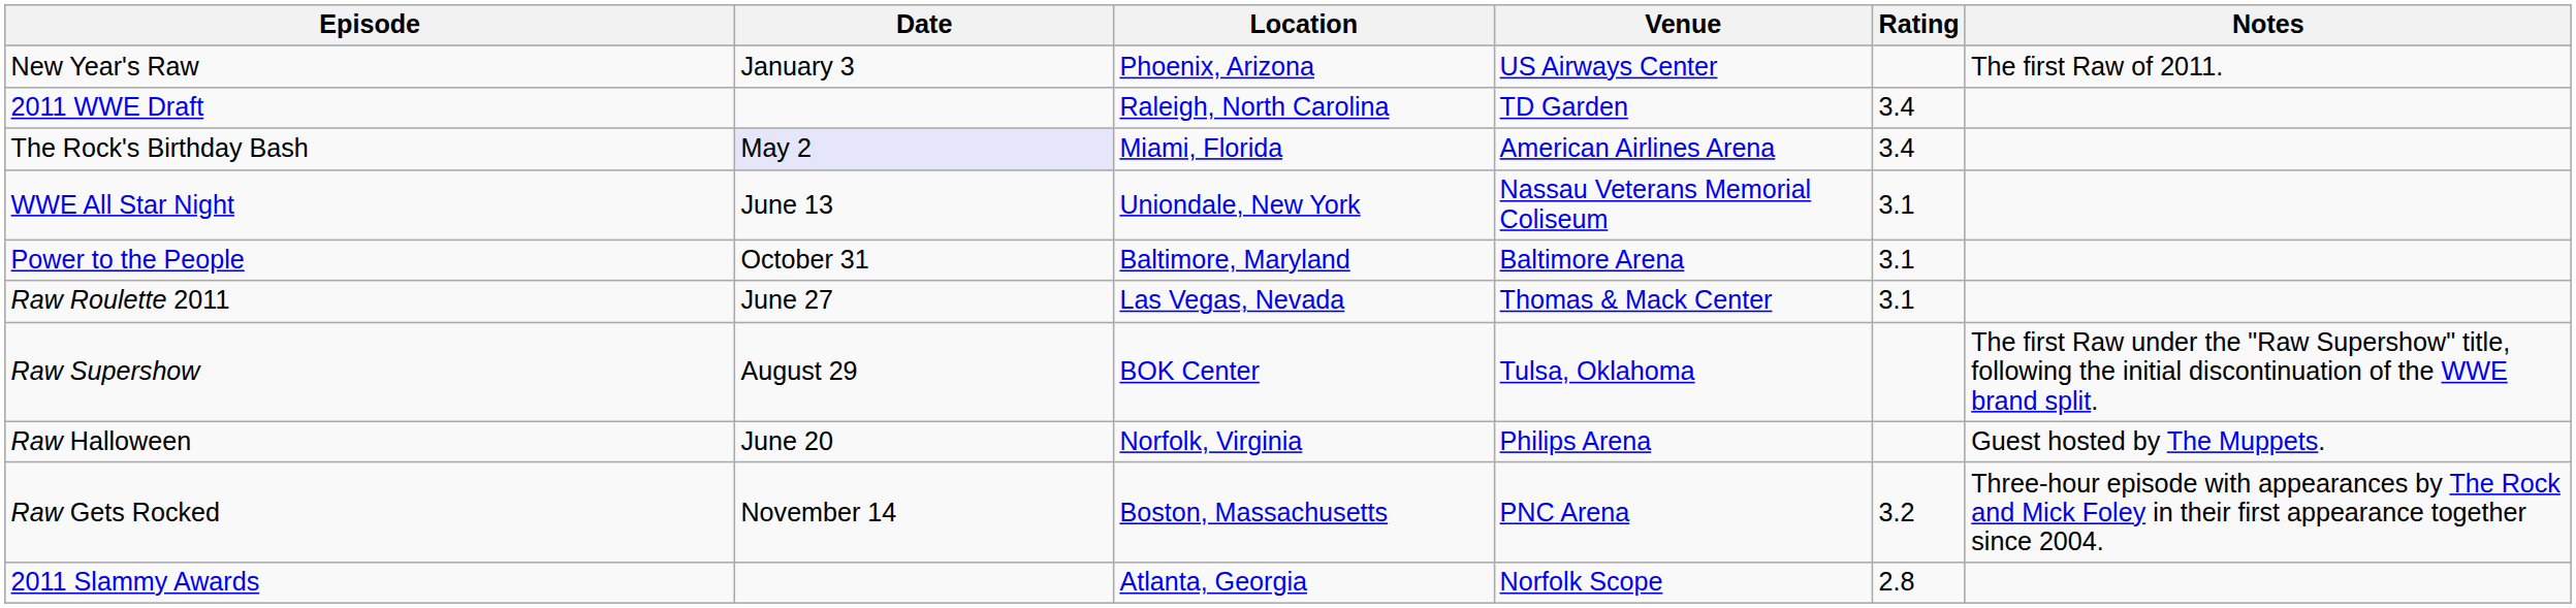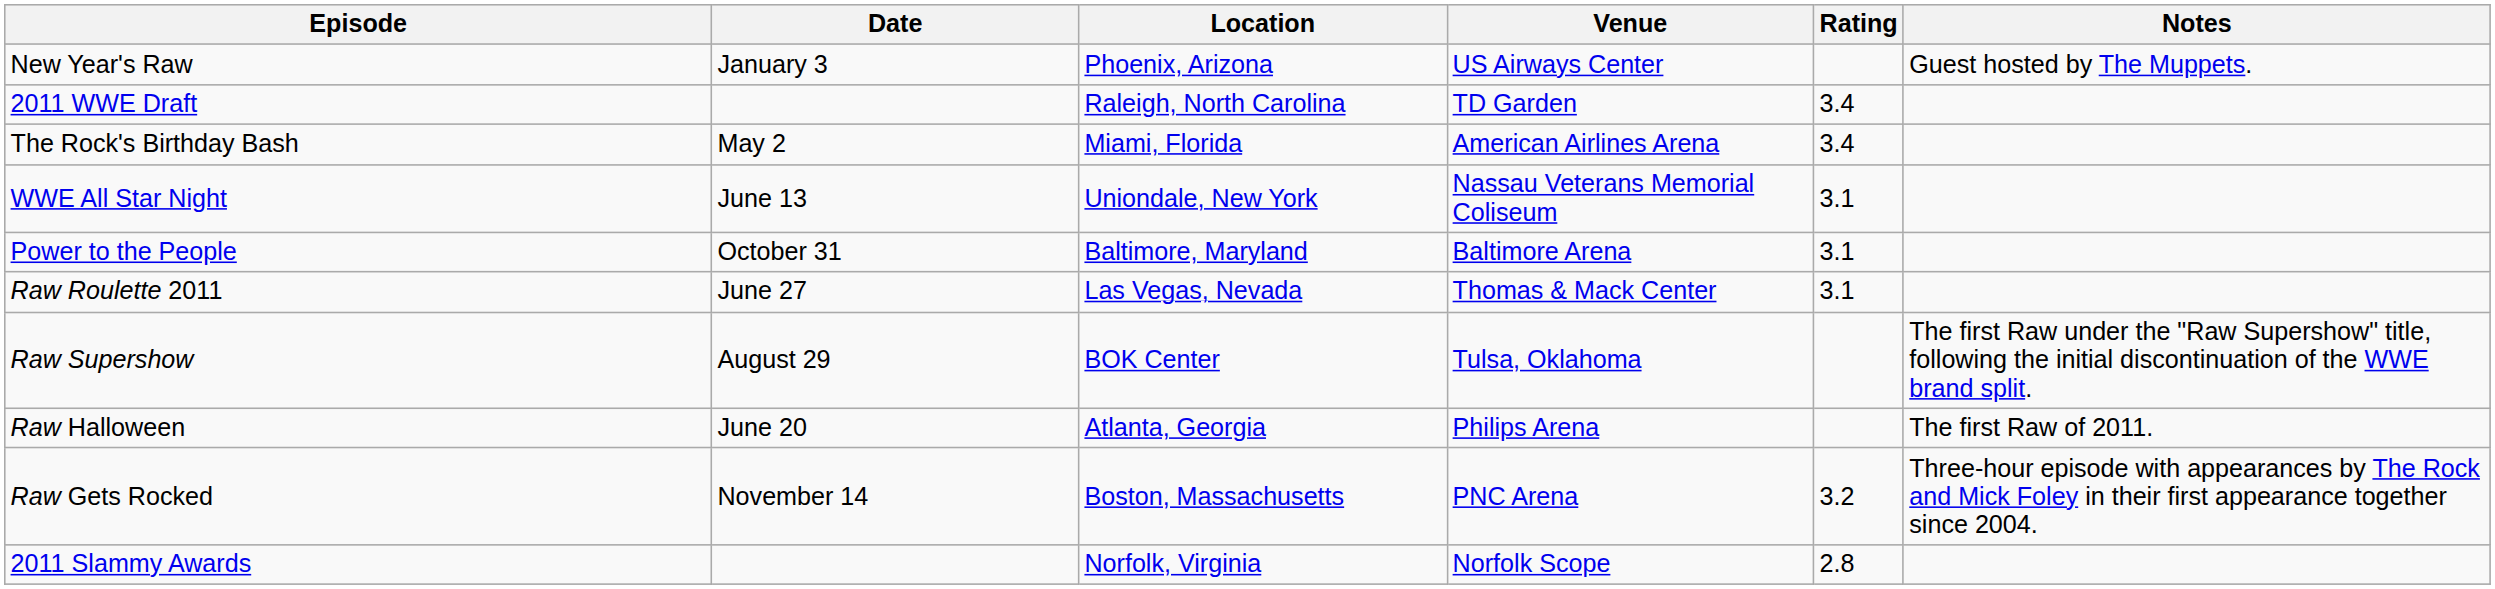New Year's Raw | Notes: The first Raw of 2011. -> Guest hosted by The Muppets.
The Rock's Birthday Bash | Date: lavender background -> no background
Raw Halloween | Location: Norfolk, Virginia -> Atlanta, Georgia
Raw Halloween | Notes: Guest hosted by The Muppets. -> The first Raw of 2011.
2011 Slammy Awards | Location: Atlanta, Georgia -> Norfolk, Virginia
